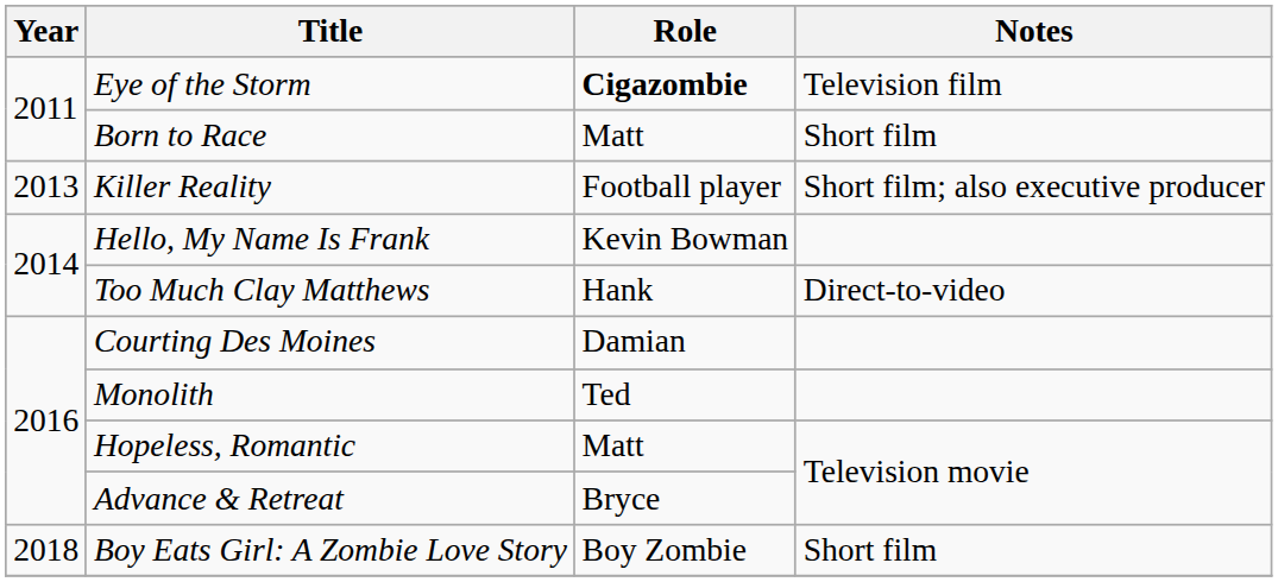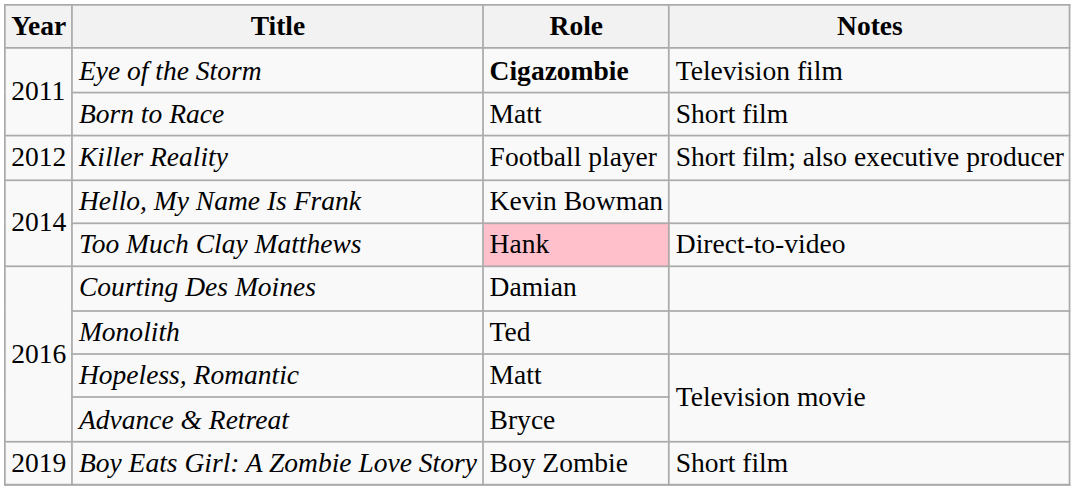Killer Reality | Year: 2013 -> 2012
Too Much Clay Matthews | Role: no background -> pink background
Boy Eats Girl: A Zombie Love Story | Year: 2018 -> 2019
